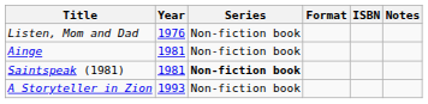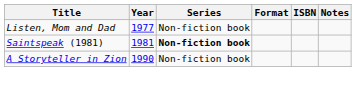Listen, Mom and Dad | Year: 1976 -> 1977
- row: Ainge | 1981 | Non-fiction book
A Storyteller in Zion | Year: 1993 -> 1990
